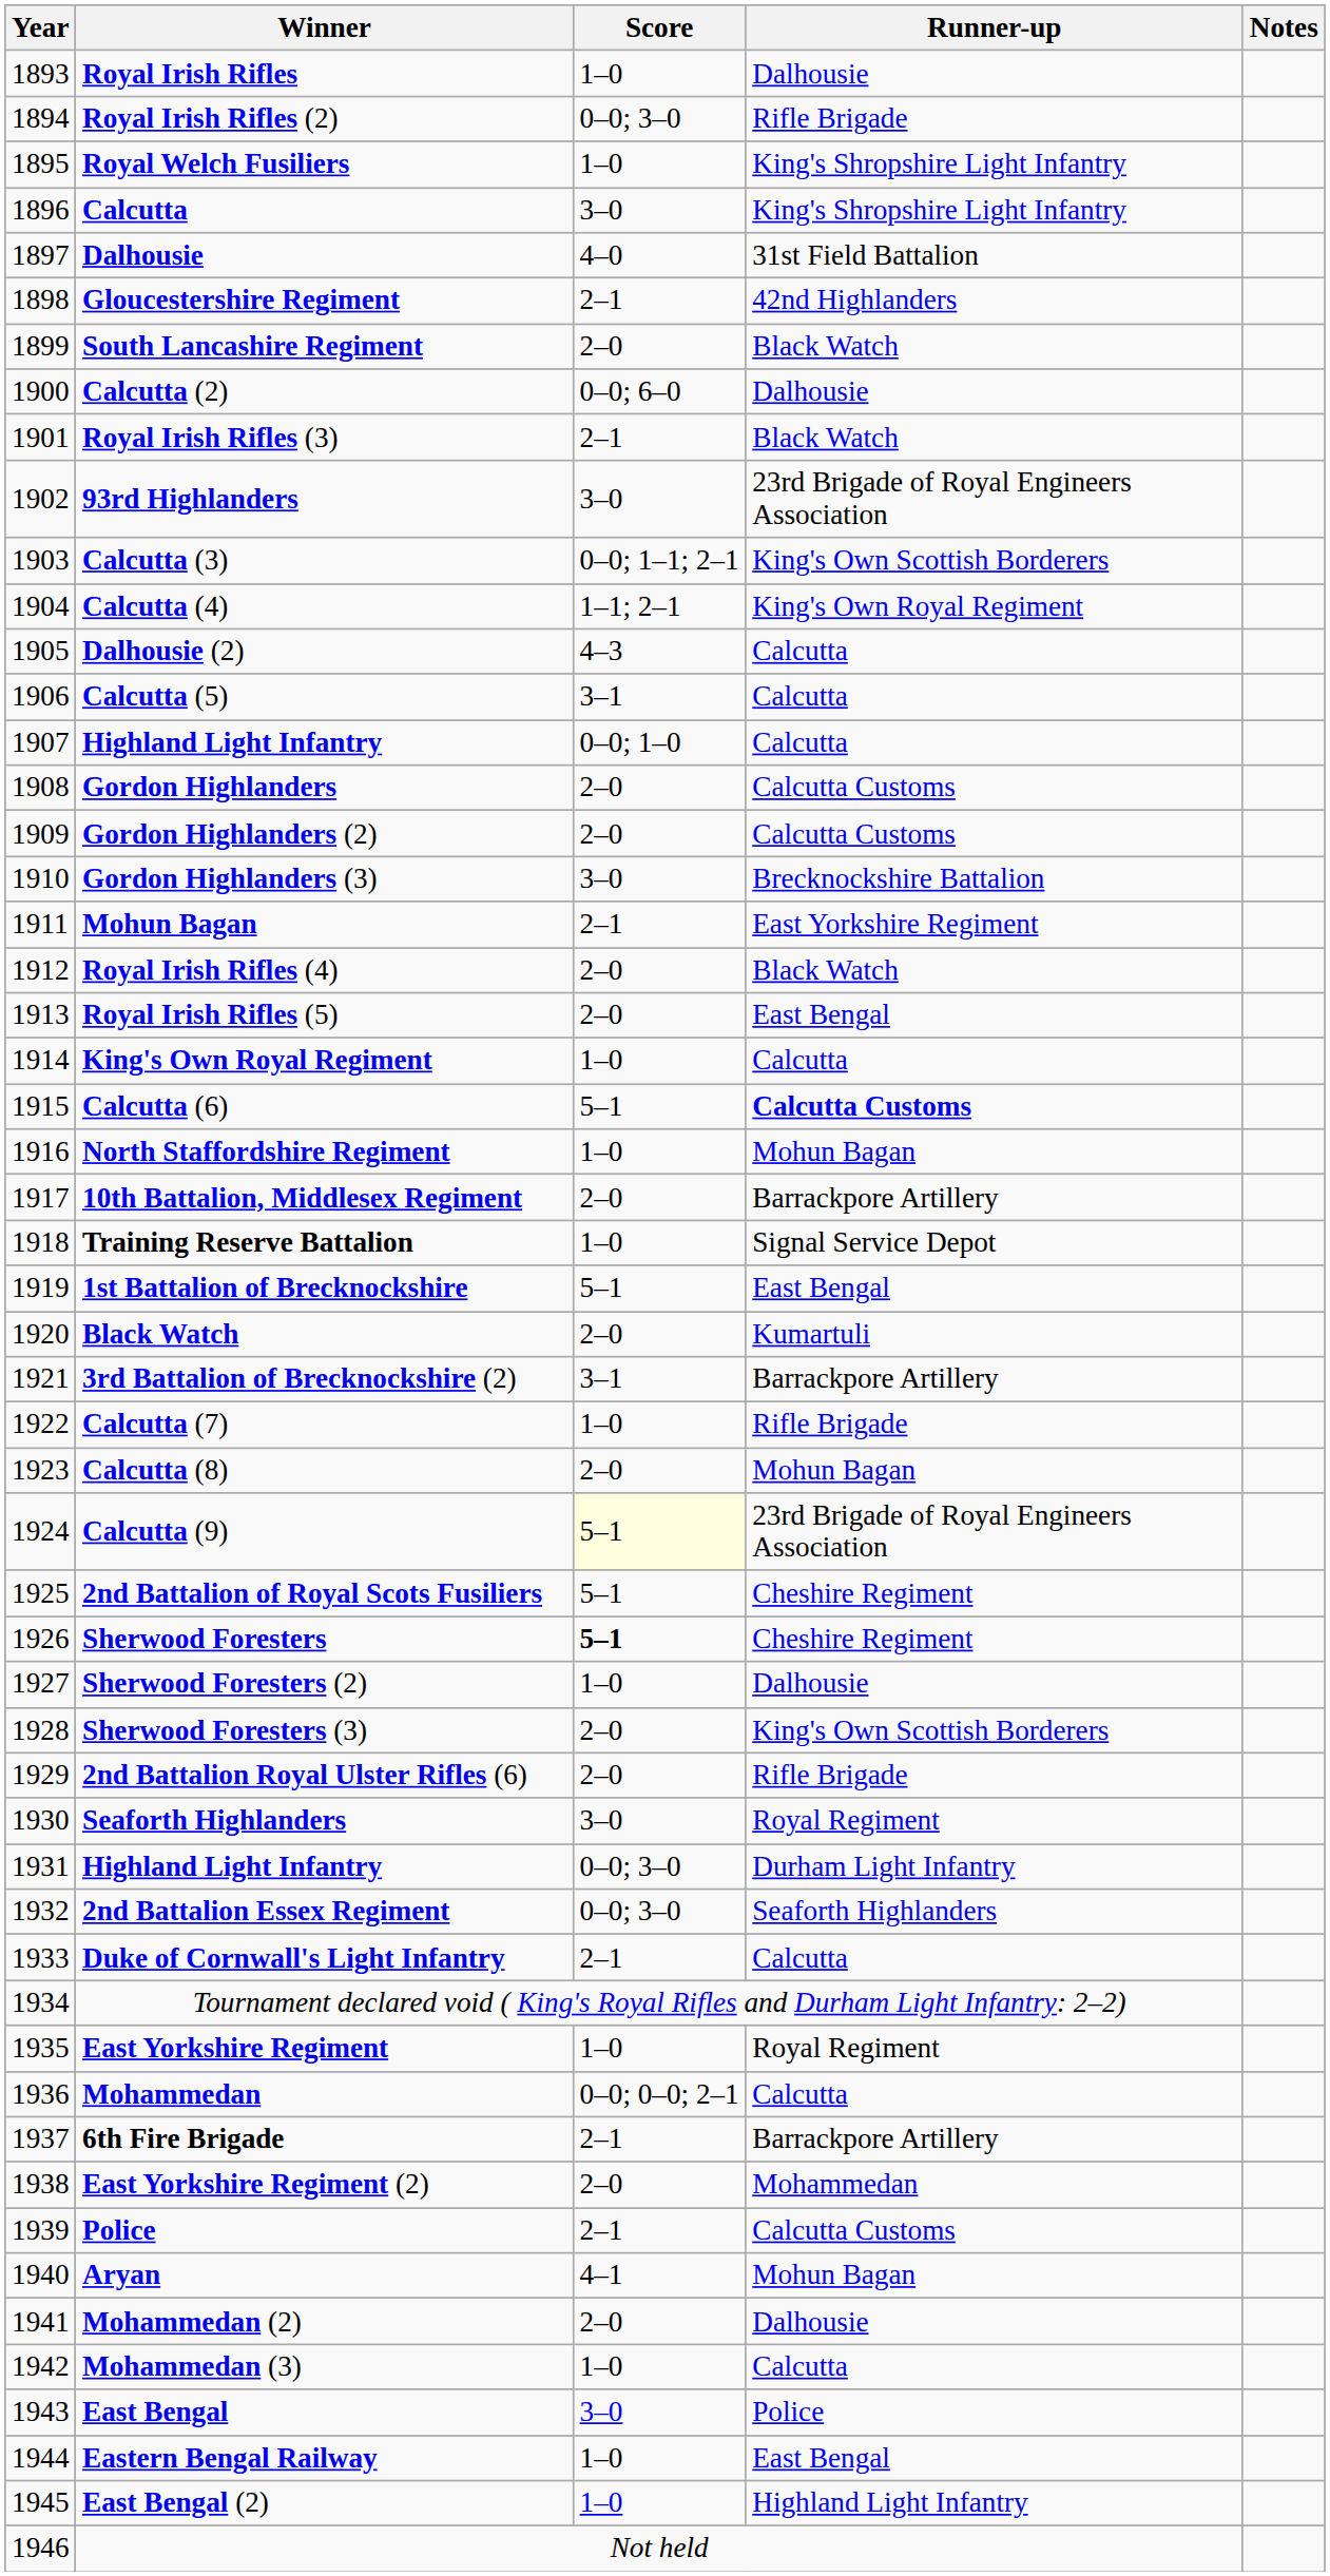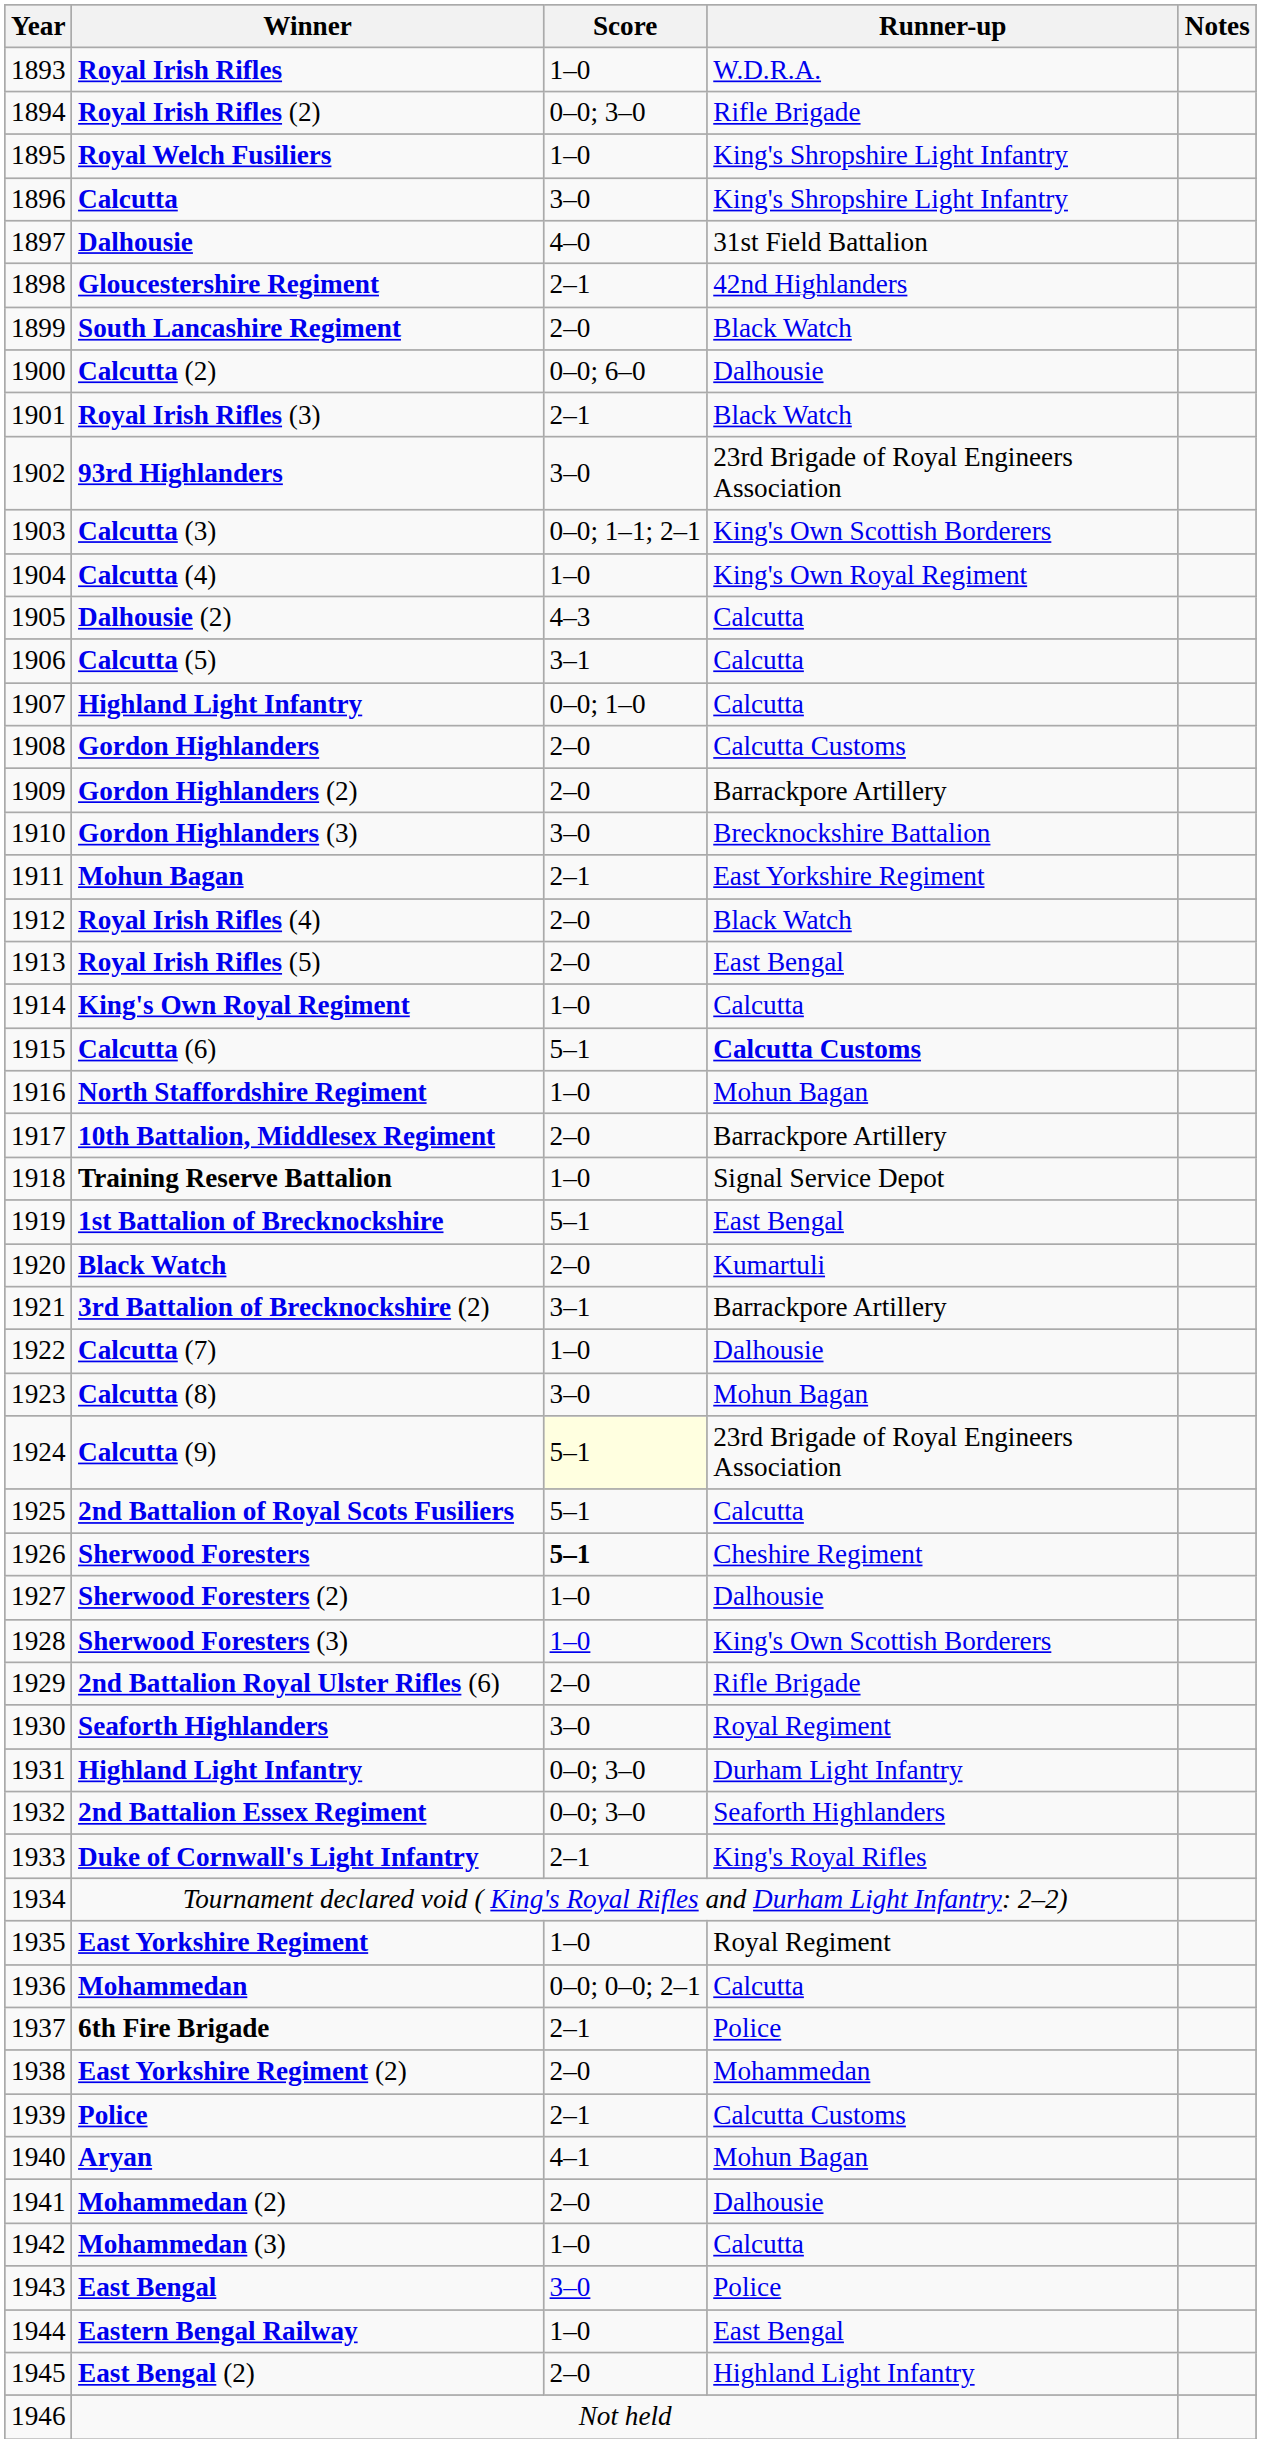Royal Irish Rifles | Runner-up: Dalhousie -> W.D.R.A.
Calcutta (4) | Score: 1–1; 2–1 -> 1–0
Gordon Highlanders (2) | Runner-up: Calcutta Customs -> Barrackpore Artillery
Calcutta (7) | Runner-up: Rifle Brigade -> Dalhousie
Calcutta (8) | Score: 2–0 -> 3–0
2nd Battalion of Royal Scots Fusiliers | Runner-up: Cheshire Regiment -> Calcutta
Sherwood Foresters (3) | Score: 2–0 -> 1–0
Duke of Cornwall's Light Infantry | Runner-up: Calcutta -> King's Royal Rifles
6th Fire Brigade | Runner-up: Barrackpore Artillery -> Police
East Bengal (2) | Score: 1–0 -> 2–0
